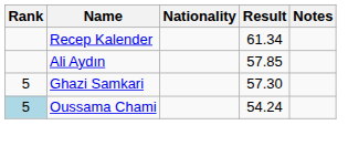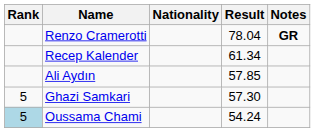+ row: Renzo Cramerotti | 78.04 | GR
